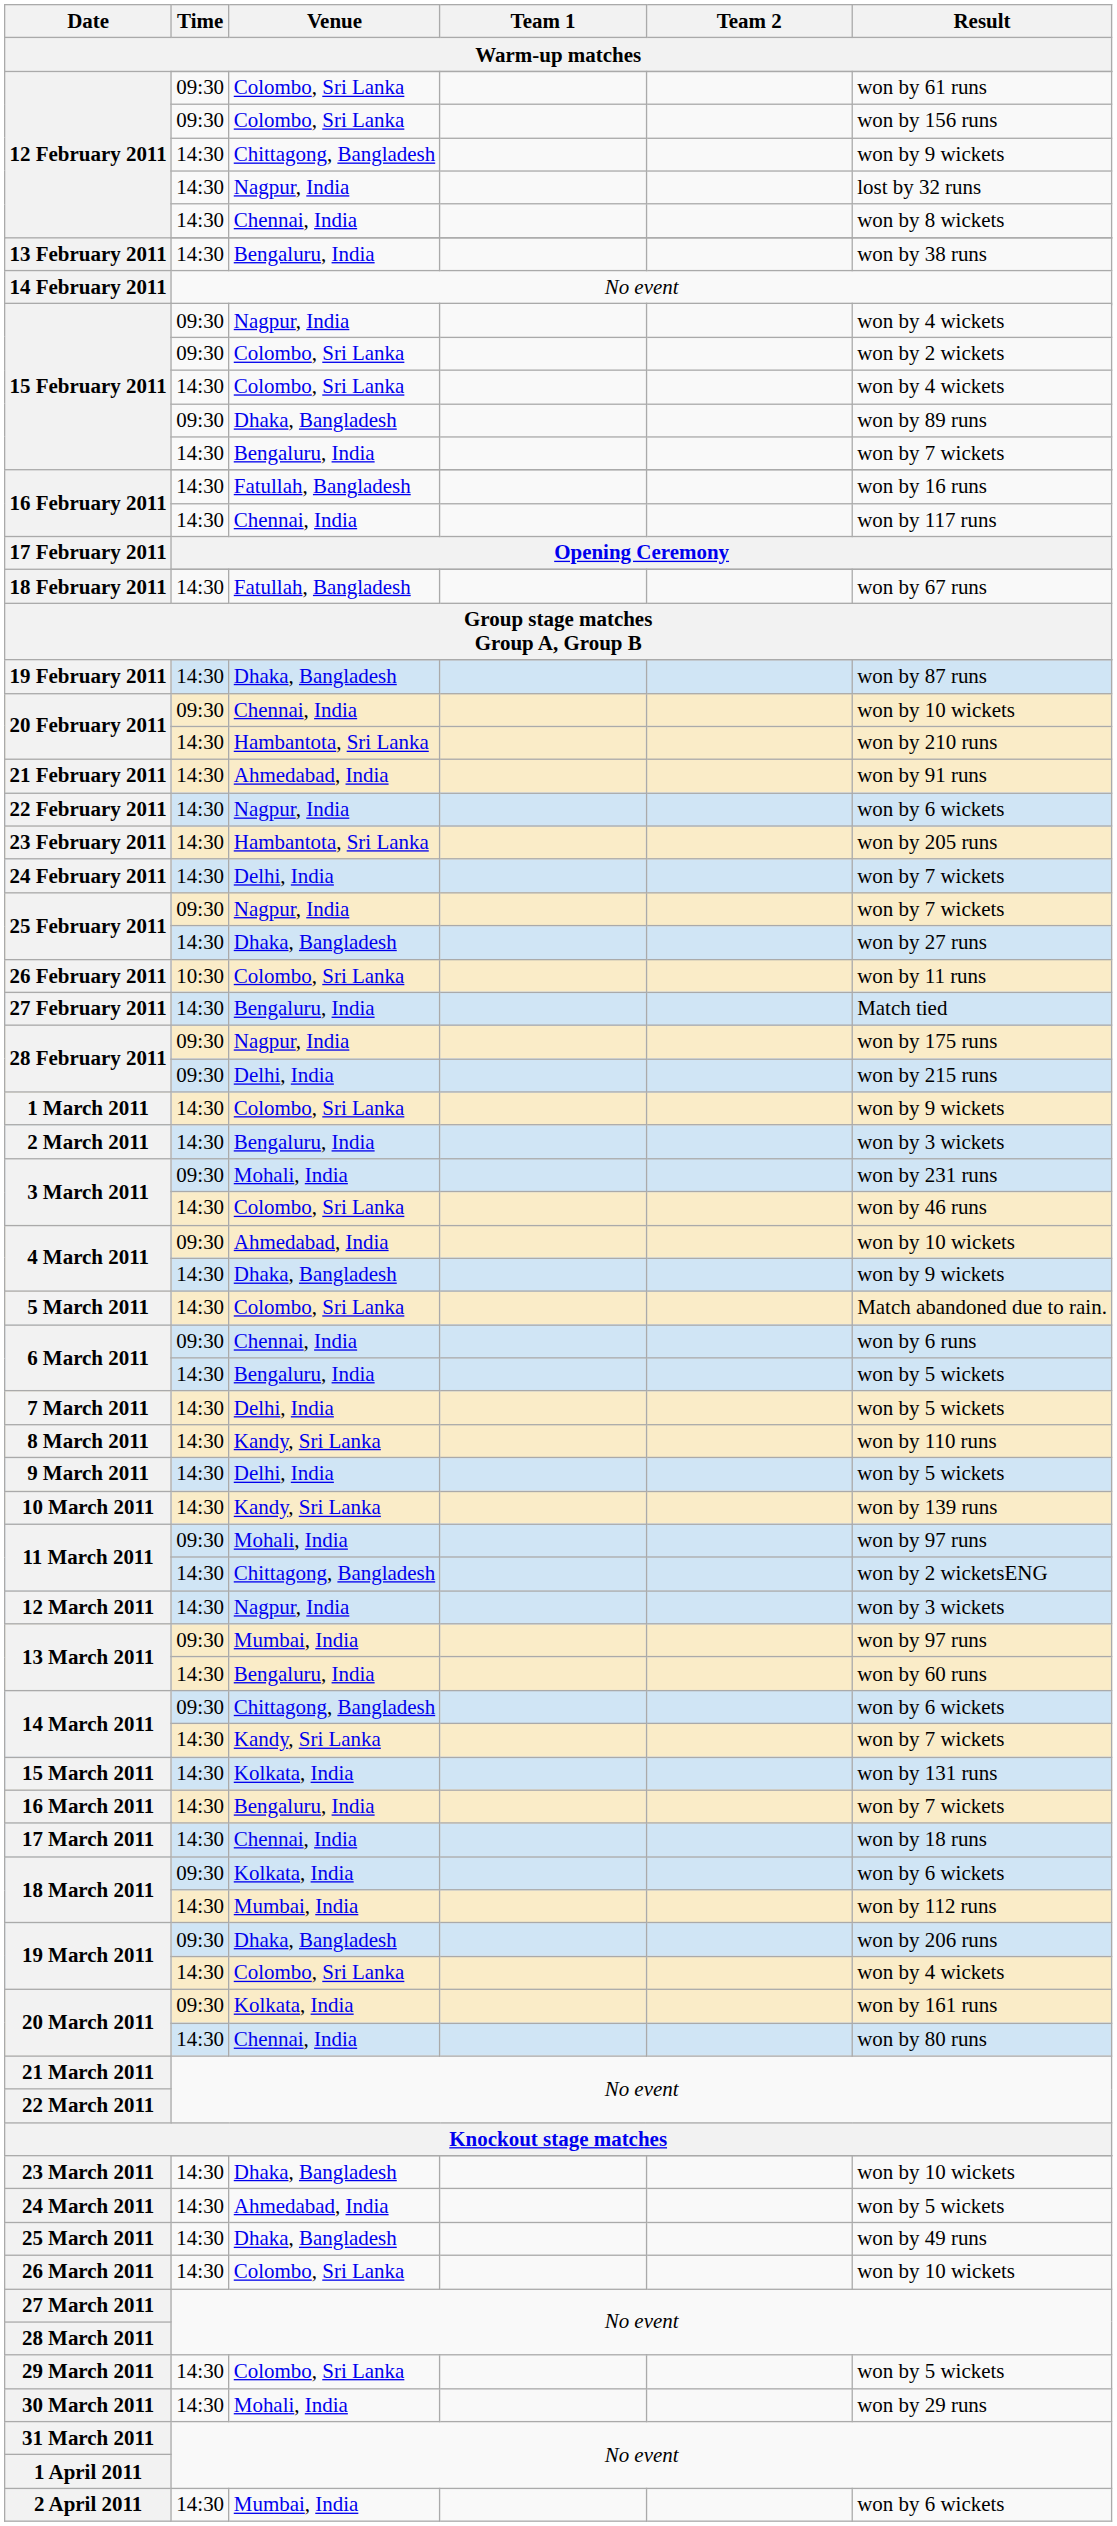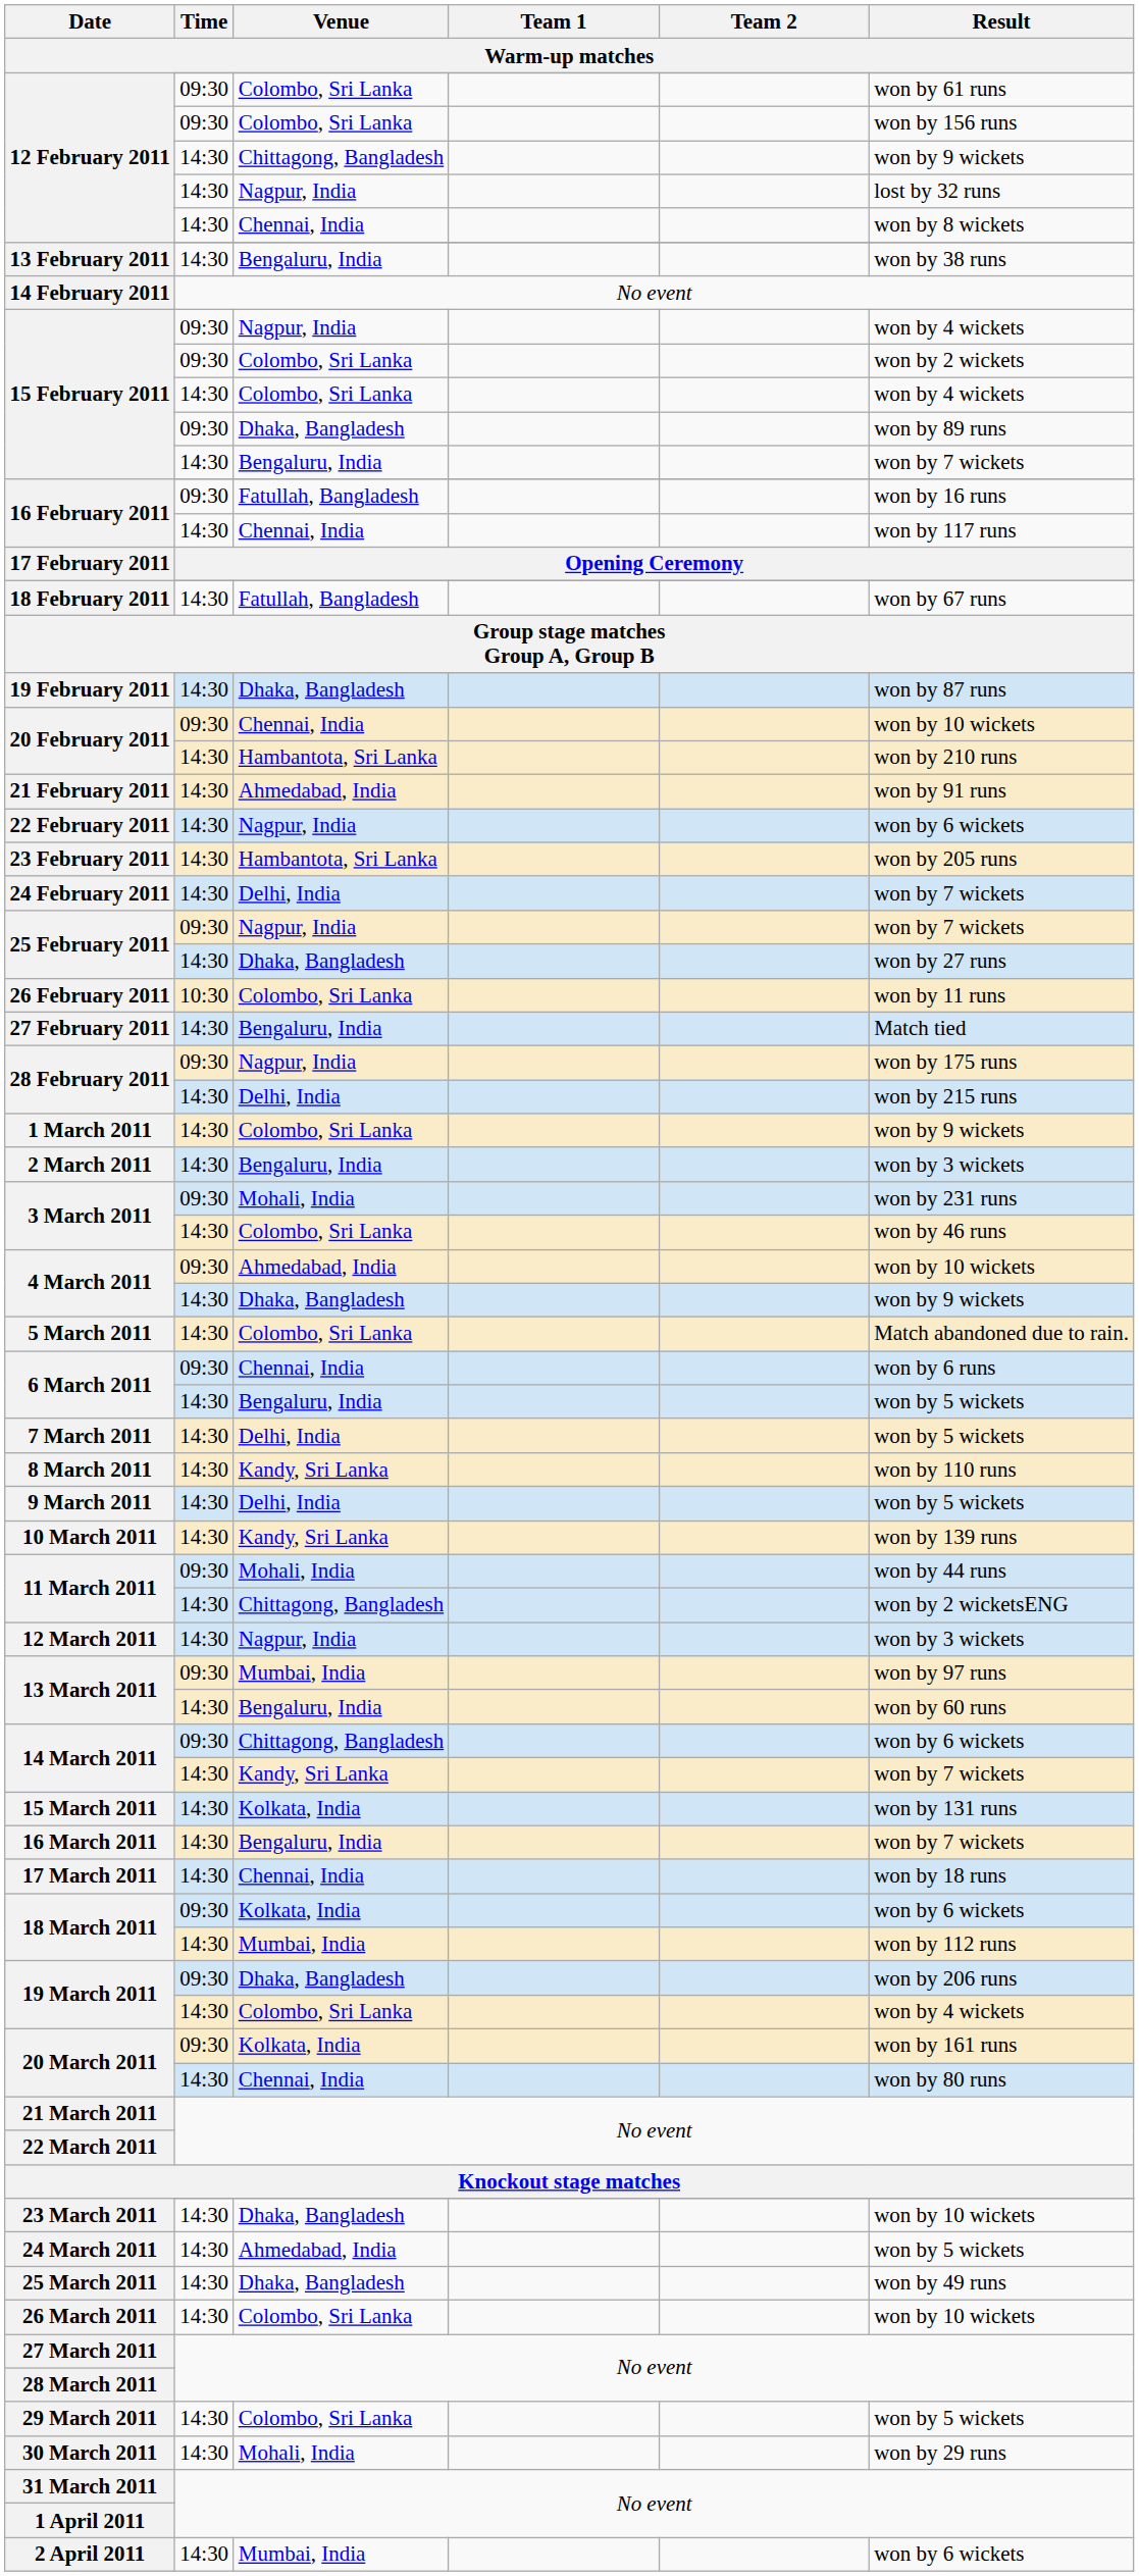16 February 2011 / Fatullah, Bangladesh | Time: 14:30 -> 09:30
28 February 2011 / Delhi, India | Time: 09:30 -> 14:30
11 March 2011 / Mohali, India | Result: won by 97 runs -> won by 44 runs
